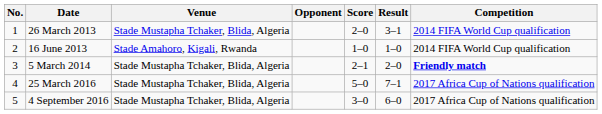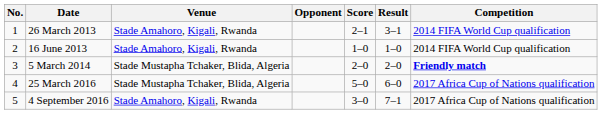26 March 2013 | Venue: Stade Mustapha Tchaker, Blida, Algeria -> Stade Amahoro, Kigali, Rwanda
26 March 2013 | Score: 2–0 -> 2–1
5 March 2014 | Score: 2–1 -> 2–0
25 March 2016 | Result: 7–1 -> 6–0
4 September 2016 | Venue: Stade Mustapha Tchaker, Blida, Algeria -> Stade Amahoro, Kigali, Rwanda
4 September 2016 | Result: 6–0 -> 7–1
